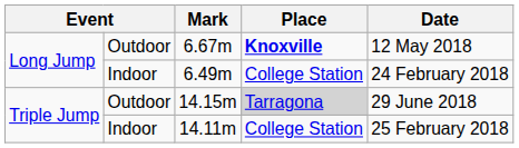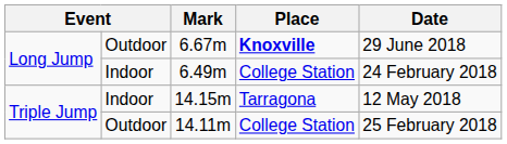6.67m | Date: 12 May 2018 -> 29 June 2018
14.15m | column 2: Outdoor -> Indoor
14.15m | Place: lightgrey background -> no background
14.15m | Date: 29 June 2018 -> 12 May 2018
14.11m | column 2: Indoor -> Outdoor
